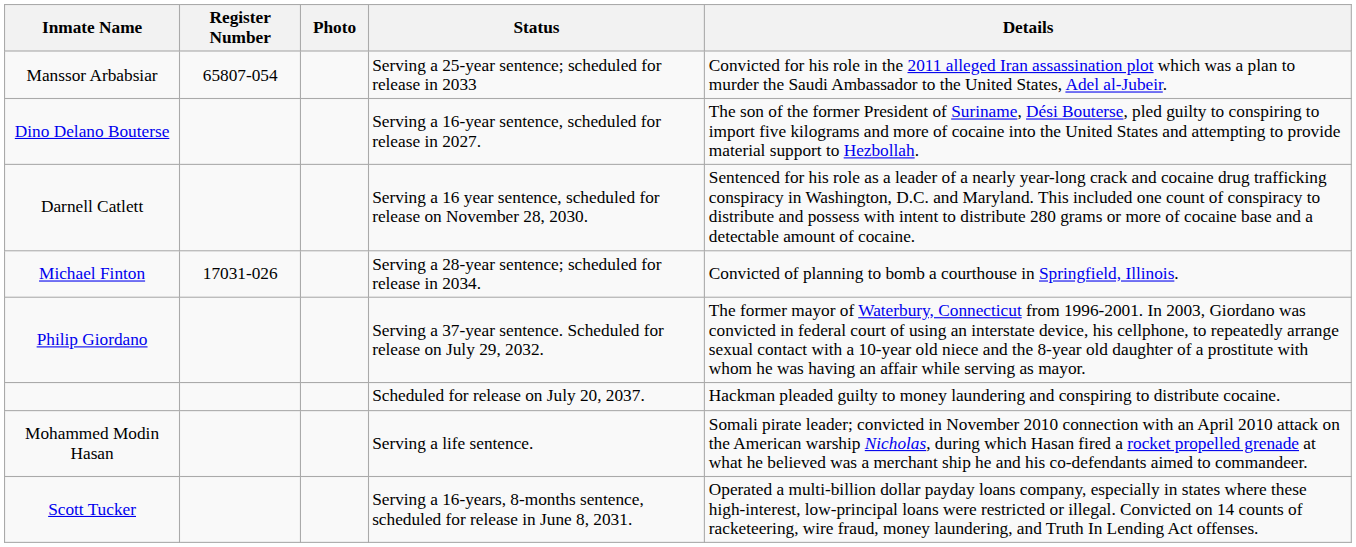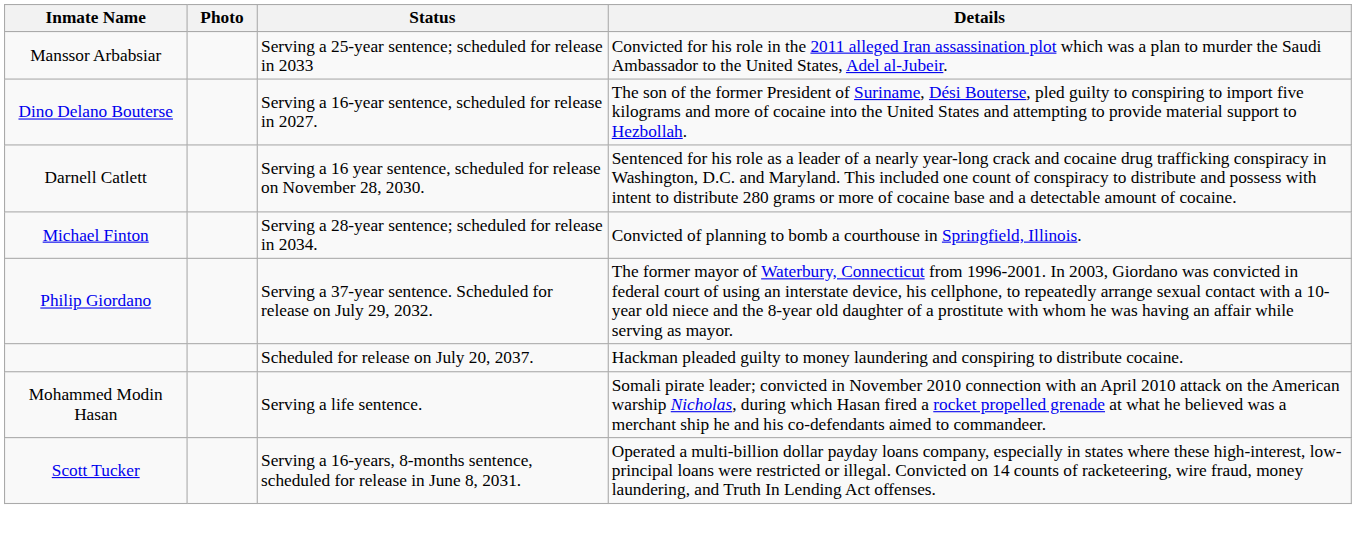- column: Register Number | 65807-054 | 17031-026
